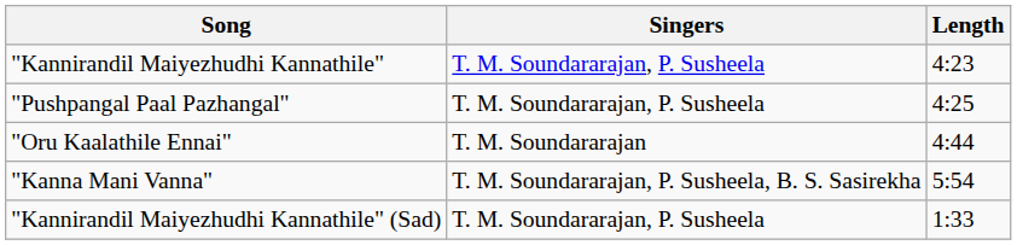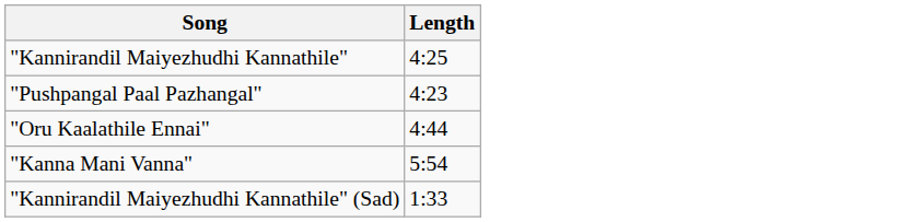- column: Singers | T. M. Soundararajan, P. Susheela | T. M. Soundararajan, P. Susheela | T. M. Soundararajan | T. M. Soundararajan, P. Susheela, B. S. Sasirekha | T. M. Soundararajan, P. Susheela
"Kannirandil Maiyezhudhi Kannathile" | Length: 4:23 -> 4:25
"Pushpangal Paal Pazhangal" | Length: 4:25 -> 4:23
